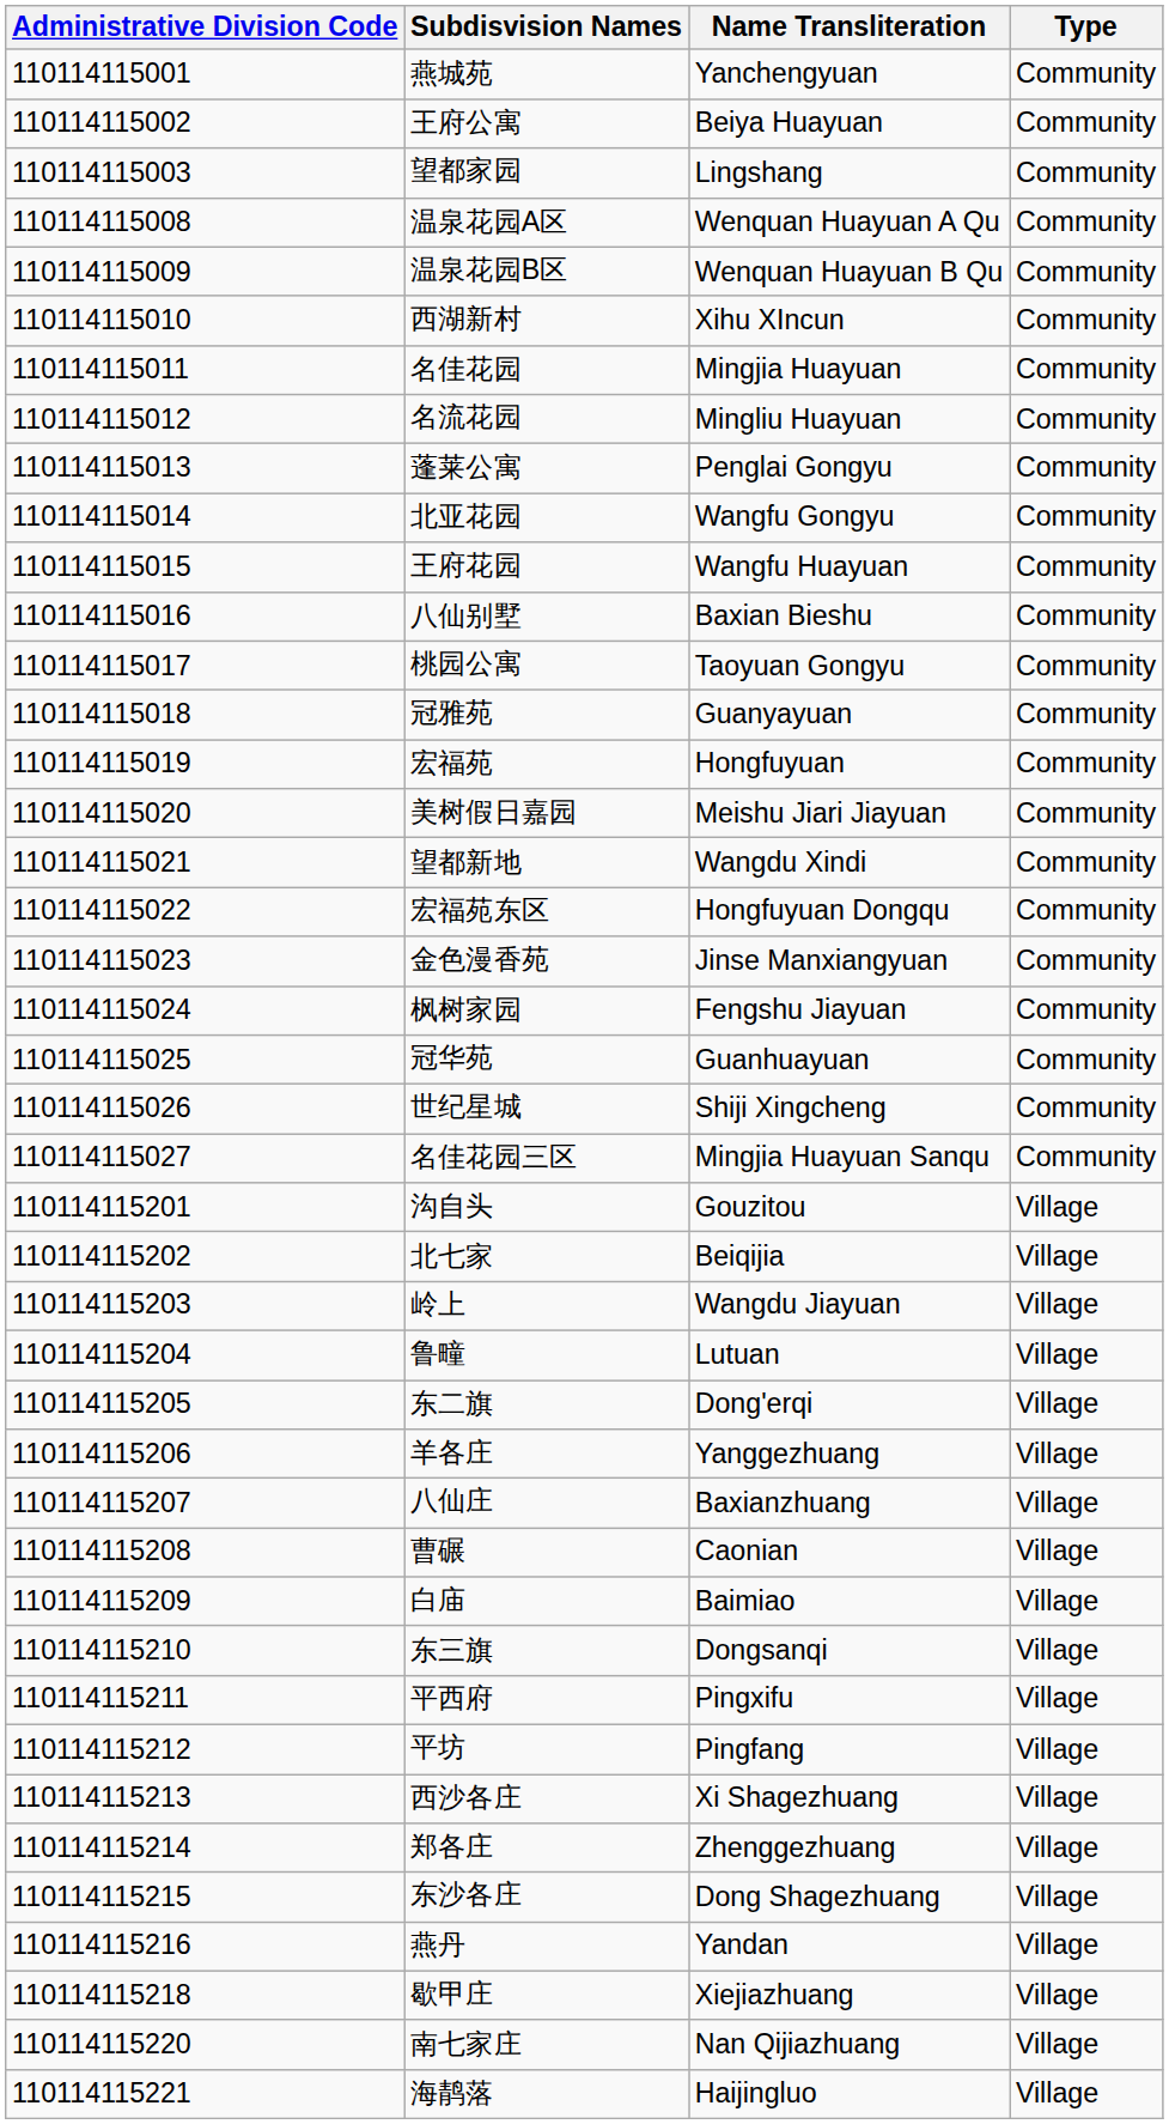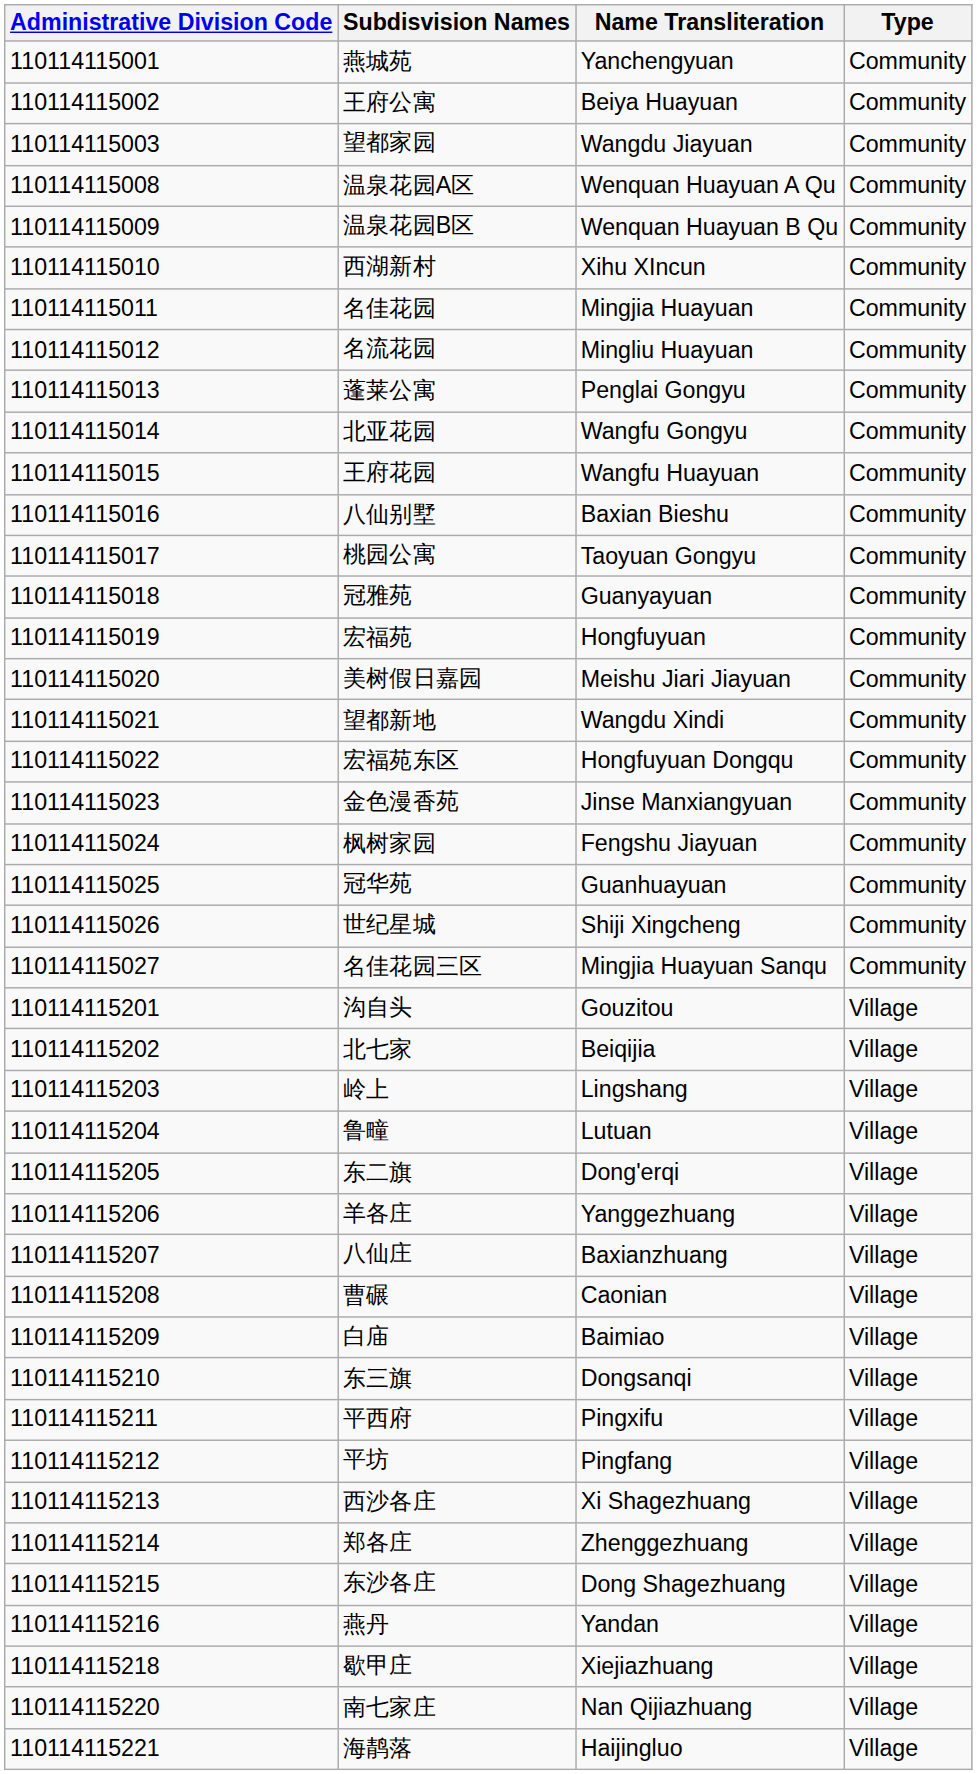望都家园 | Name Transliteration: Lingshang -> Wangdu Jiayuan
岭上 | Name Transliteration: Wangdu Jiayuan -> Lingshang
